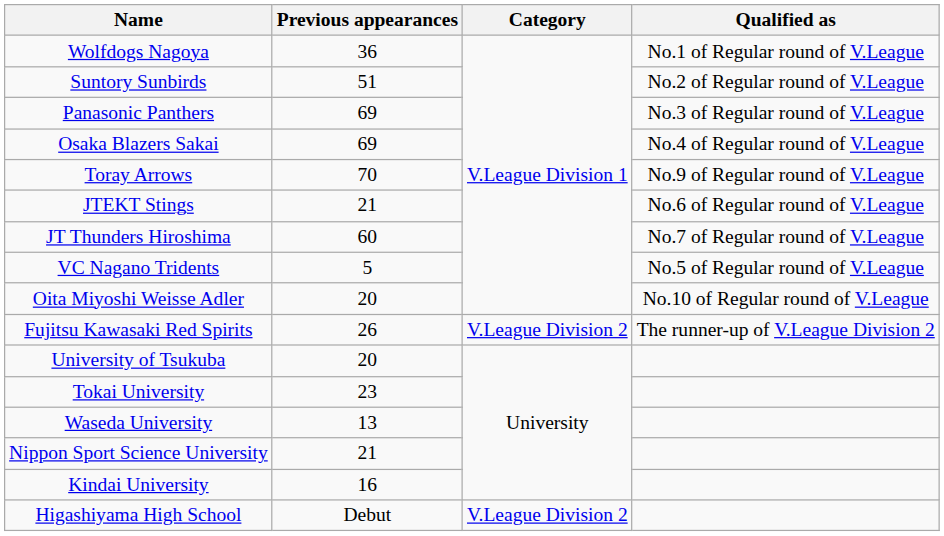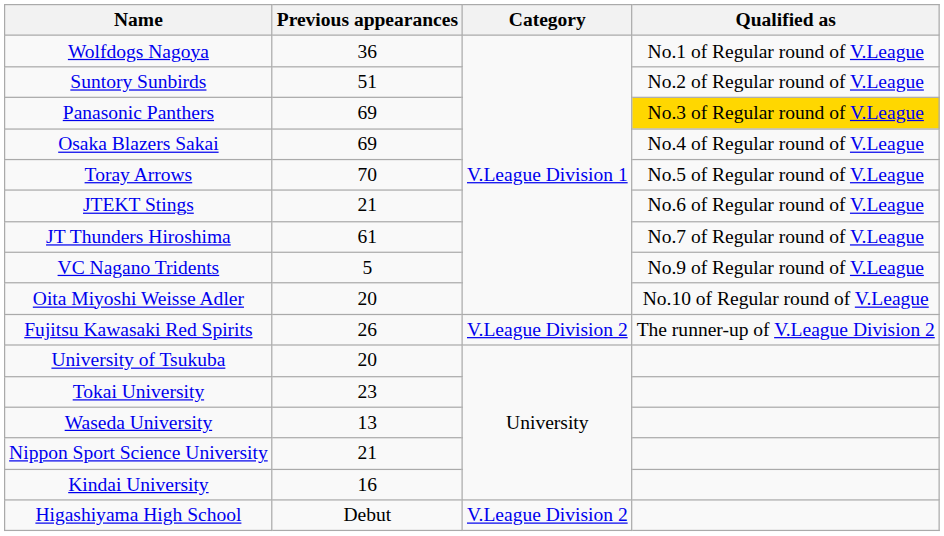Panasonic Panthers | Qualified as: no background -> gold background
Toray Arrows | Qualified as: No.9 of Regular round of V.League -> No.5 of Regular round of V.League
JT Thunders Hiroshima | Previous appearances: 60 -> 61
VC Nagano Tridents | Qualified as: No.5 of Regular round of V.League -> No.9 of Regular round of V.League
